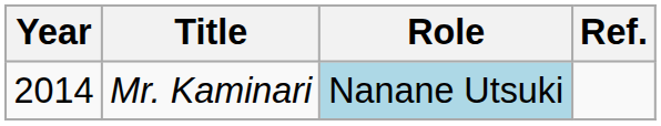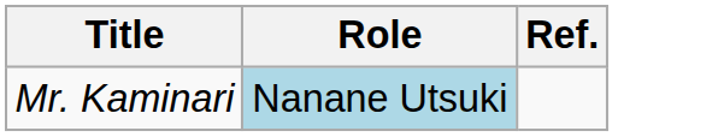- column: Year | 2014
